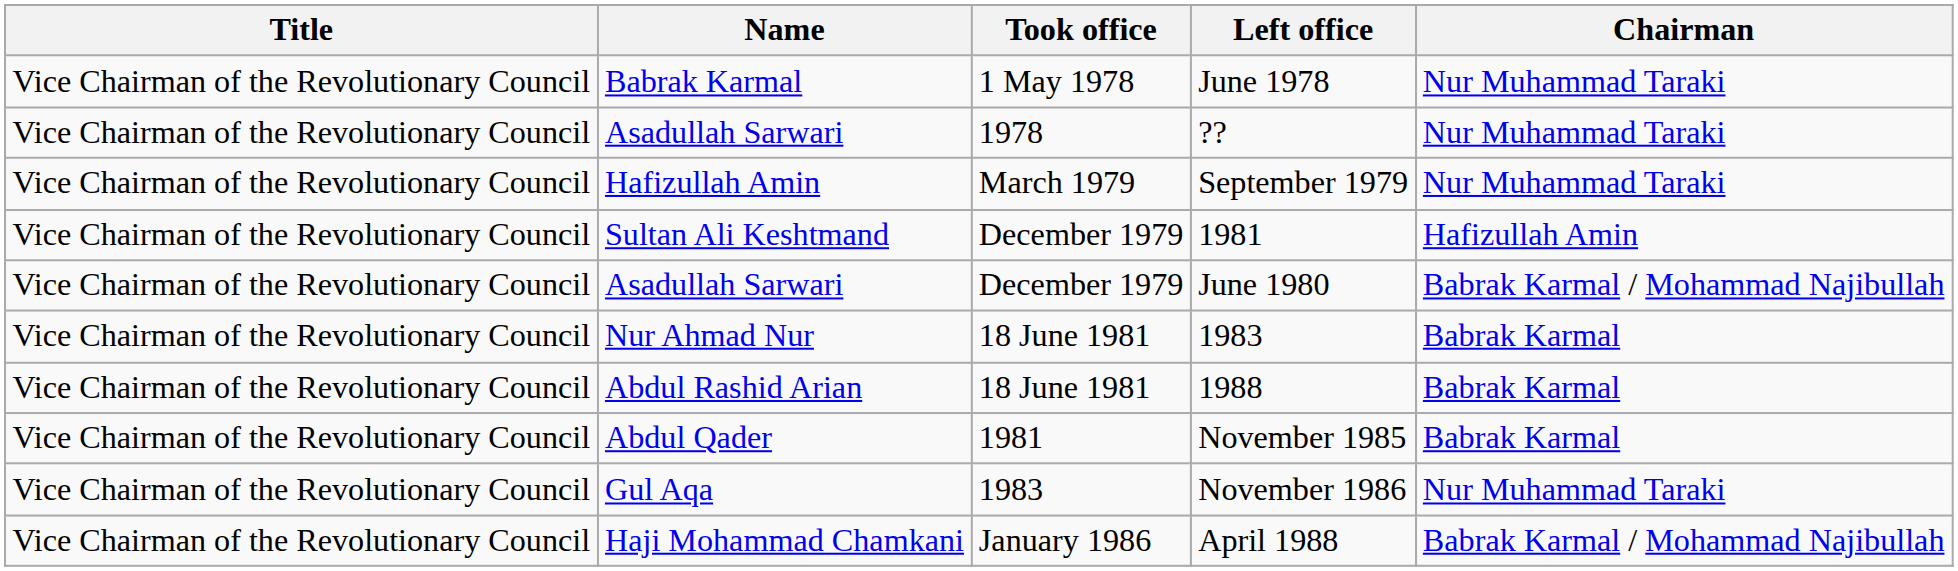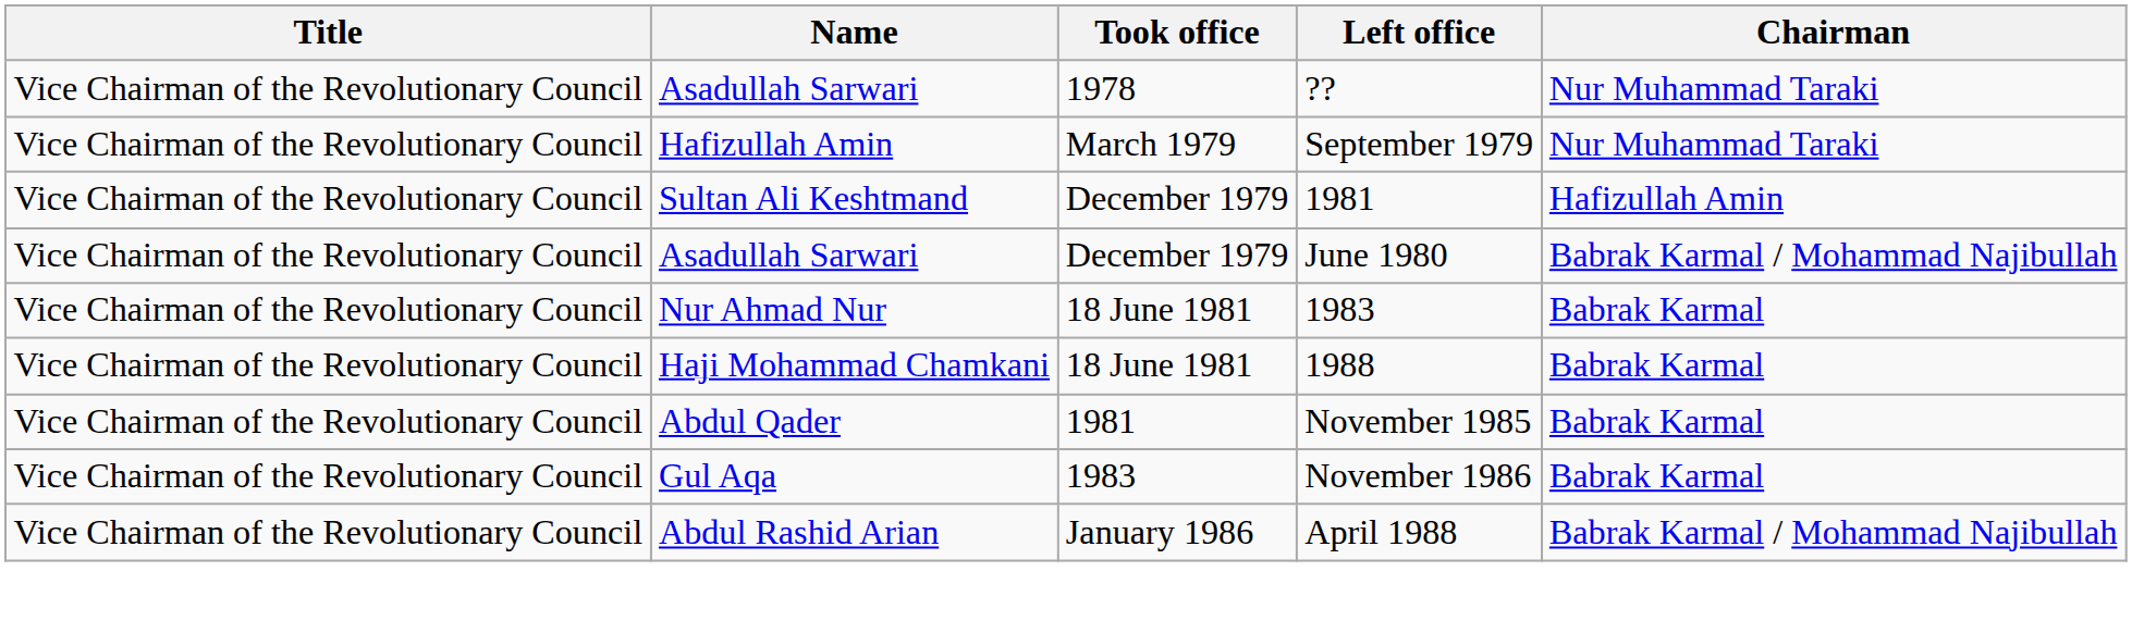- row: Vice Chairman of the Revolutionary Council | Babrak Karmal | 1 May 1978 | June 1978 | Nur Muhammad Taraki
1988 | Name: Abdul Rashid Arian -> Haji Mohammad Chamkani
November 1986 | Chairman: Nur Muhammad Taraki -> Babrak Karmal
April 1988 | Name: Haji Mohammad Chamkani -> Abdul Rashid Arian
